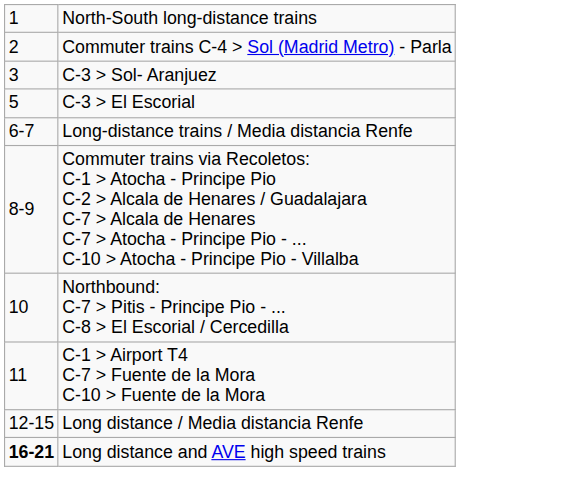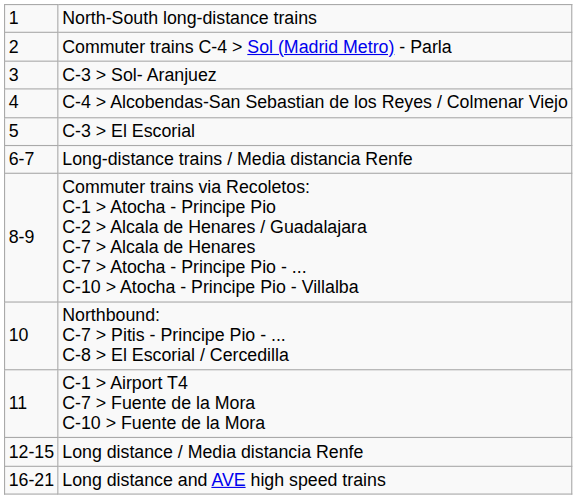+ row: 4 | C-4 > Alcobendas-San Sebastian de los Reyes / Colmenar Viejo
Long distance and AVE high speed trains | column 1: bold -> normal
